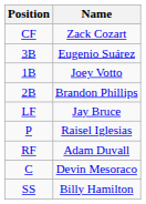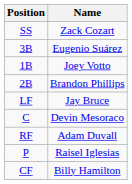Zack Cozart | Position: CF -> SS
rows swapped: Devin Mesoraco <-> Raisel Iglesias
Billy Hamilton | Position: SS -> CF
